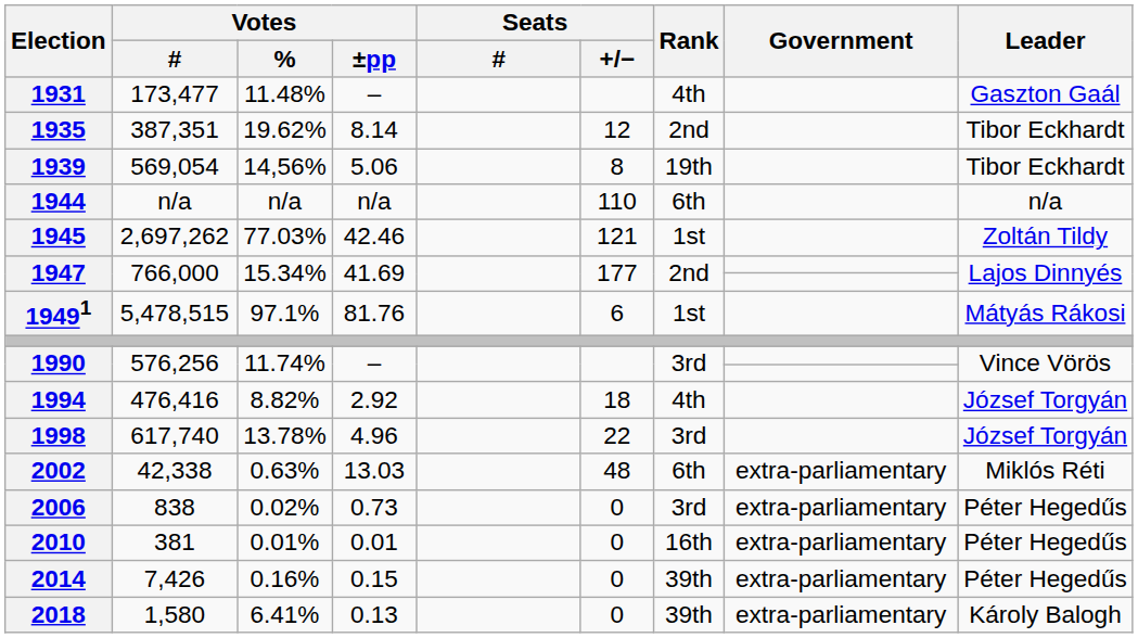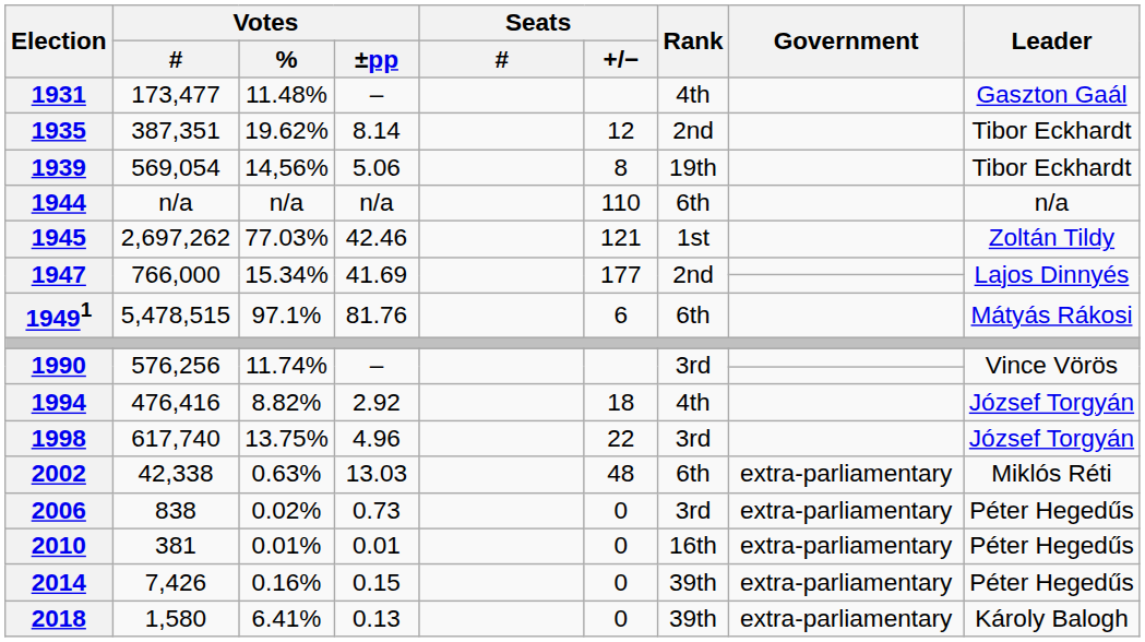19491 | Rank: 1st -> 6th
1998 | Votes / %: 13.78% -> 13.75%
